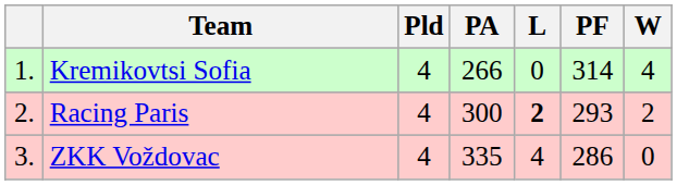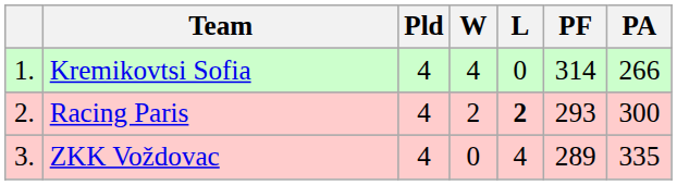columns swapped: W <-> PA
ZKK Voždovac | PF: 286 -> 289
